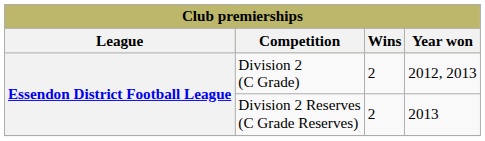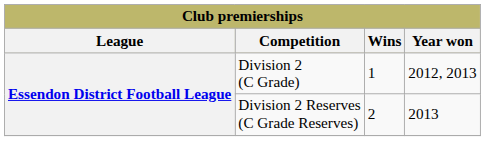Division 2 (C Grade) | Wins: 2 -> 1
